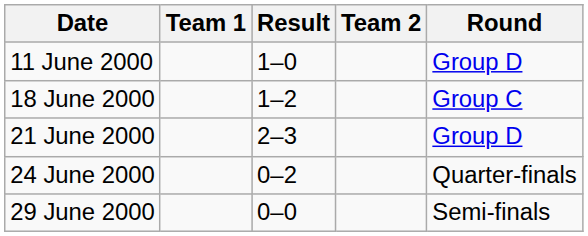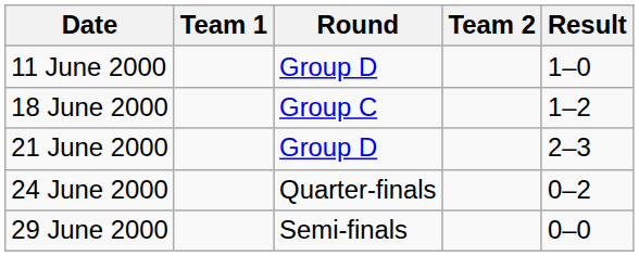columns swapped: Result <-> Round
